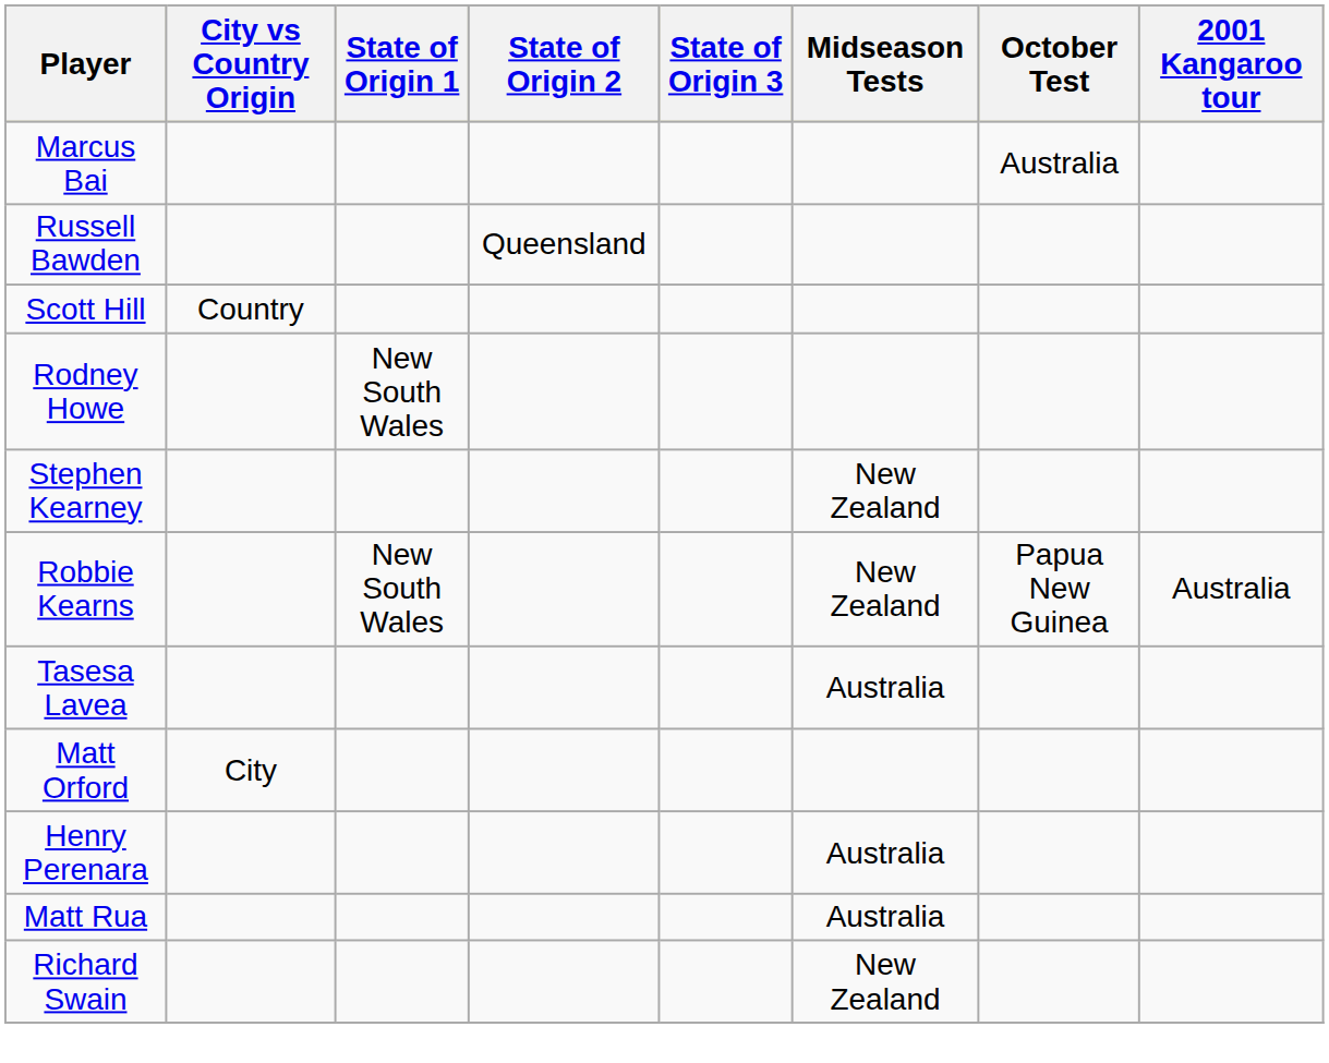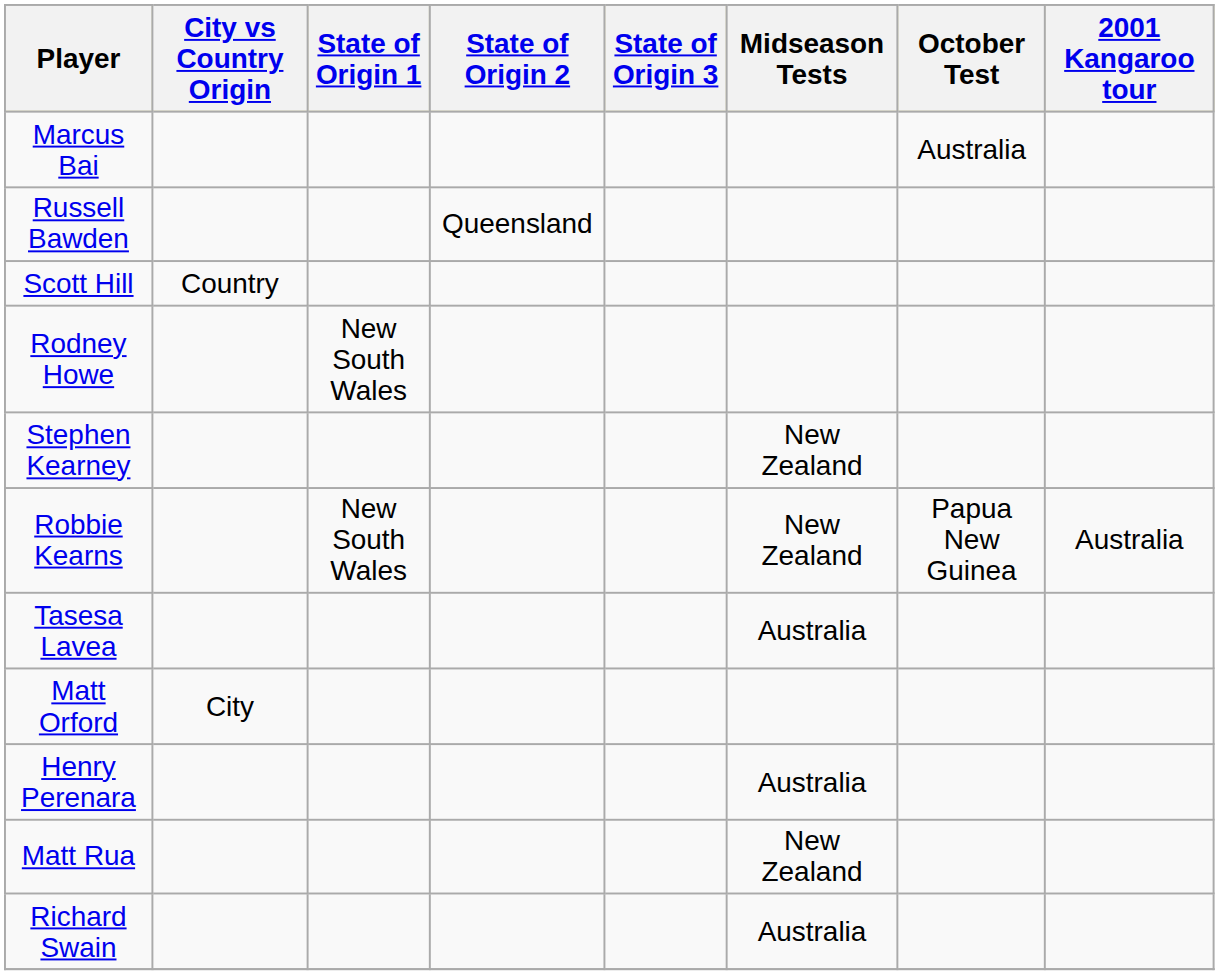Matt Rua | Midseason Tests: Australia -> New Zealand
Richard Swain | Midseason Tests: New Zealand -> Australia
